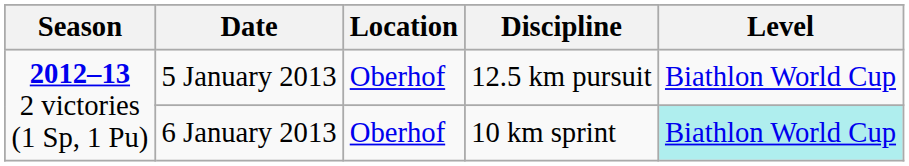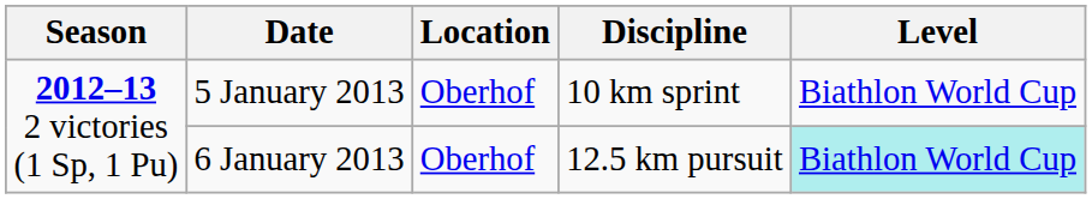5 January 2013 | Discipline: 12.5 km pursuit -> 10 km sprint
6 January 2013 | Discipline: 10 km sprint -> 12.5 km pursuit
